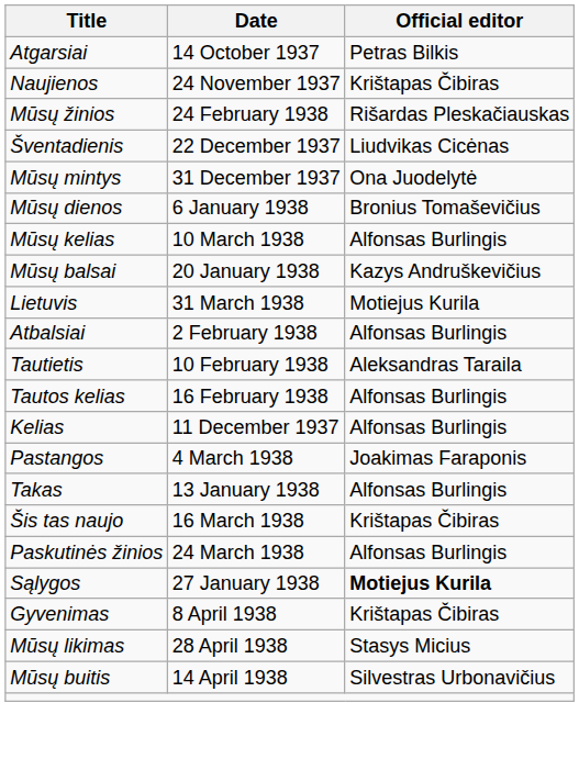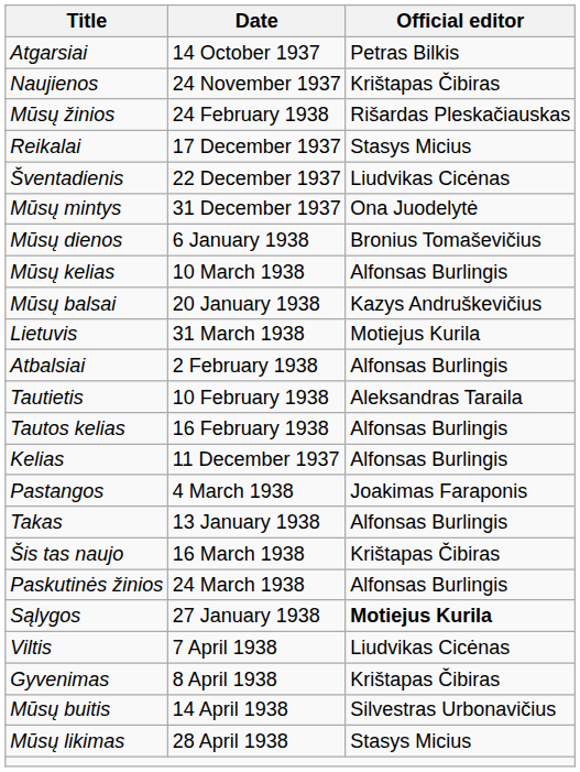+ row: Reikalai | 17 December 1937 | Stasys Micius
+ row: Viltis | 7 April 1938 | Liudvikas Cicėnas
rows swapped: Mūsų buitis <-> Mūsų likimas
